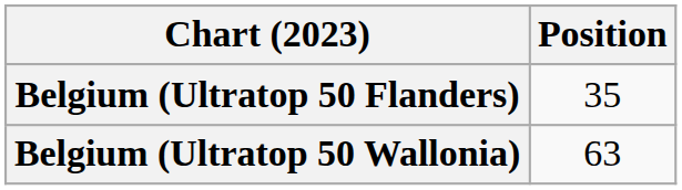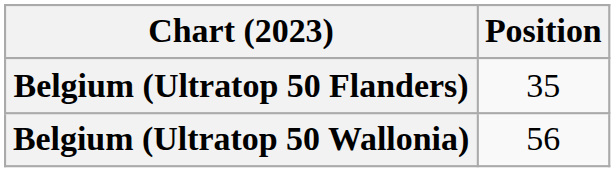Belgium (Ultratop 50 Wallonia) | Position: 63 -> 56
